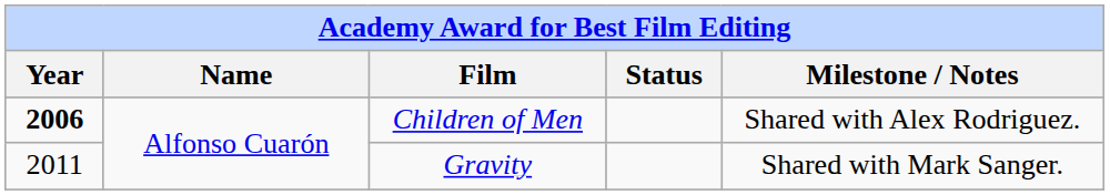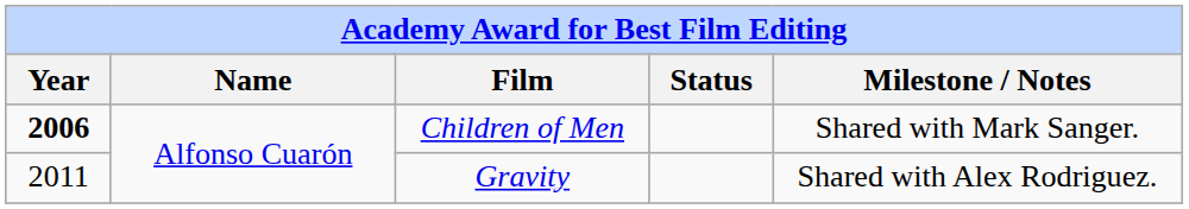Children of Men | Milestone / Notes: Shared with Alex Rodriguez. -> Shared with Mark Sanger.
Gravity | Milestone / Notes: Shared with Mark Sanger. -> Shared with Alex Rodriguez.
